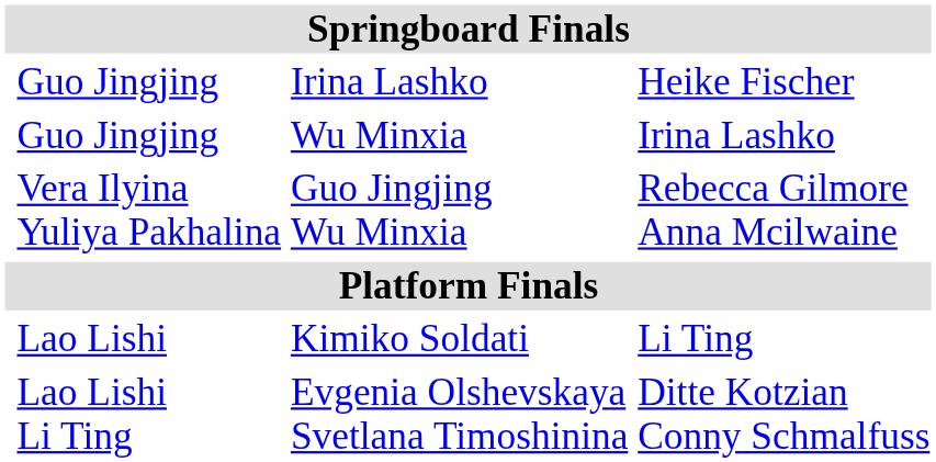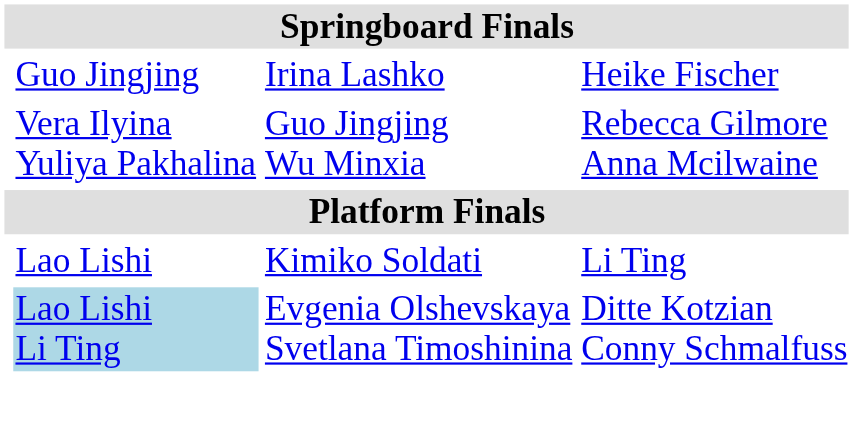- row: Guo Jingjing | Wu Minxia | Irina Lashko
Evgenia Olshevskaya Svetlana Timoshinina | column 2: no background -> lightblue background
